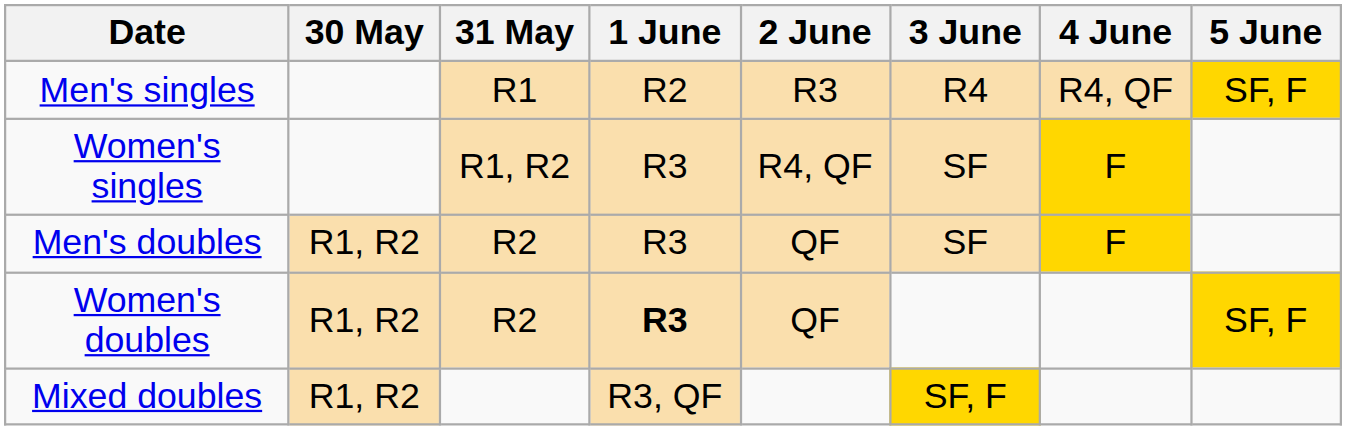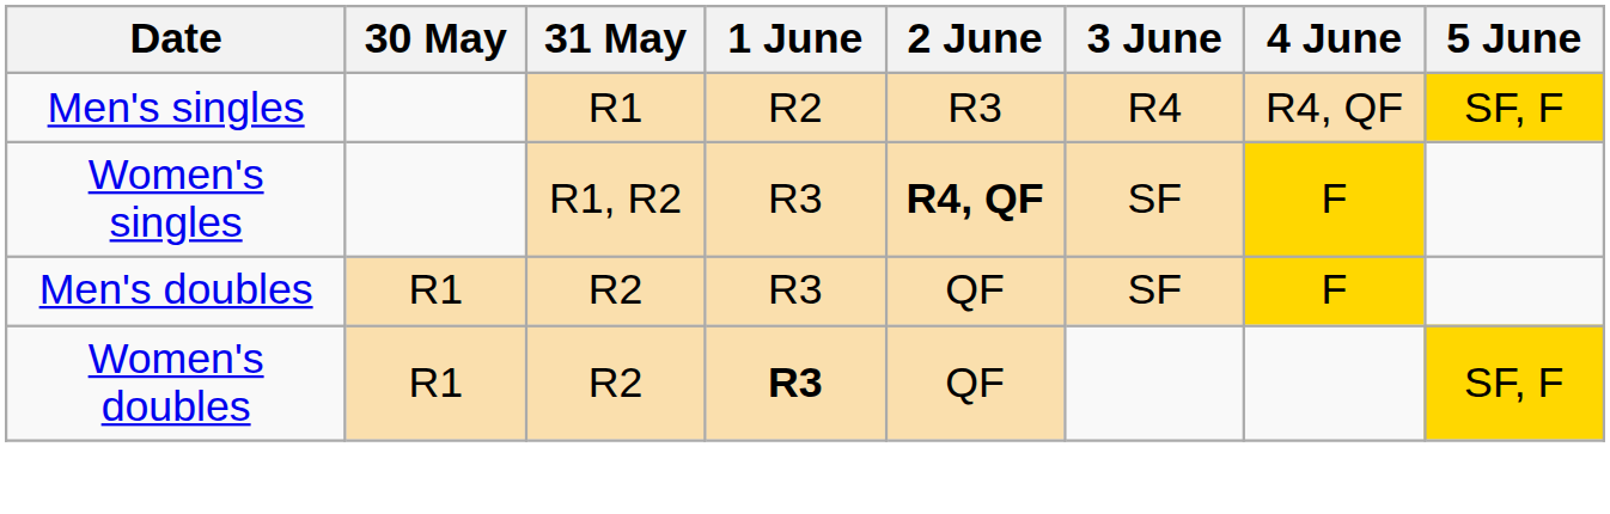Women's singles | 2 June: normal -> bold
Men's doubles | 30 May: R1, R2 -> R1
Women's doubles | 30 May: R1, R2 -> R1
- row: Mixed doubles | R1, R2 | R3, QF | SF, F
